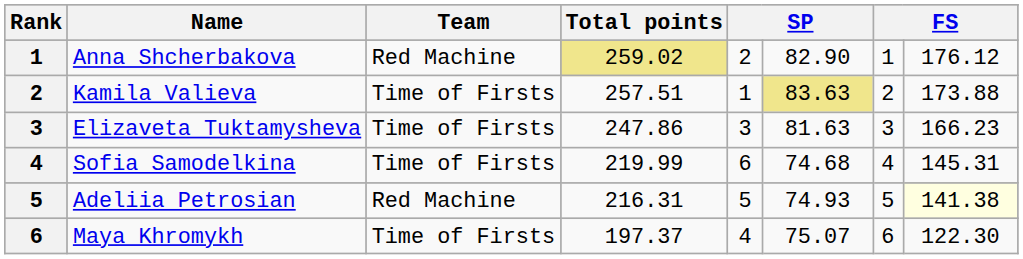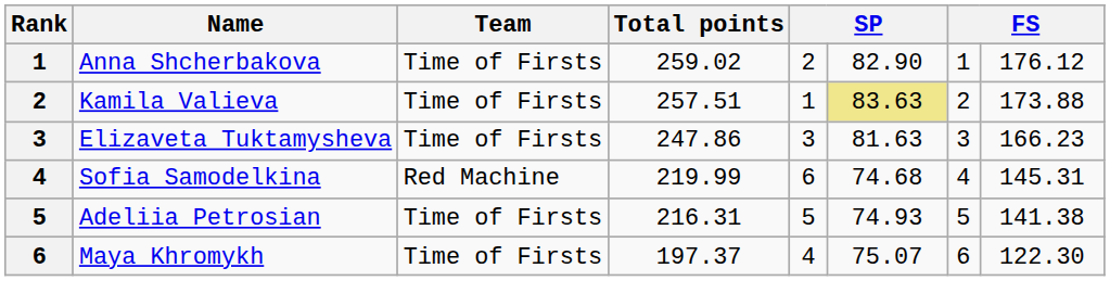Anna Shcherbakova | Team: Red Machine -> Time of Firsts
Anna Shcherbakova | Total points: khaki background -> no background
Sofia Samodelkina | Team: Time of Firsts -> Red Machine
Adeliia Petrosian | Team: Red Machine -> Time of Firsts
Adeliia Petrosian | column 8: lightyellow background -> no background
